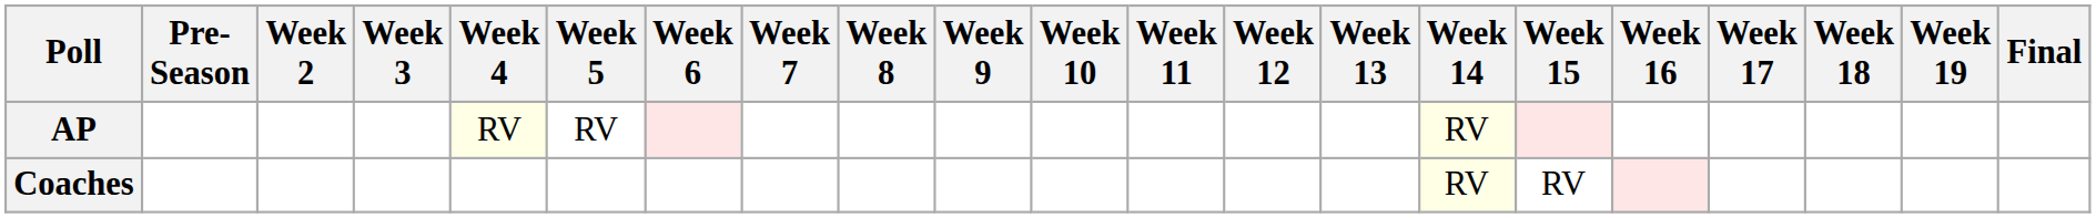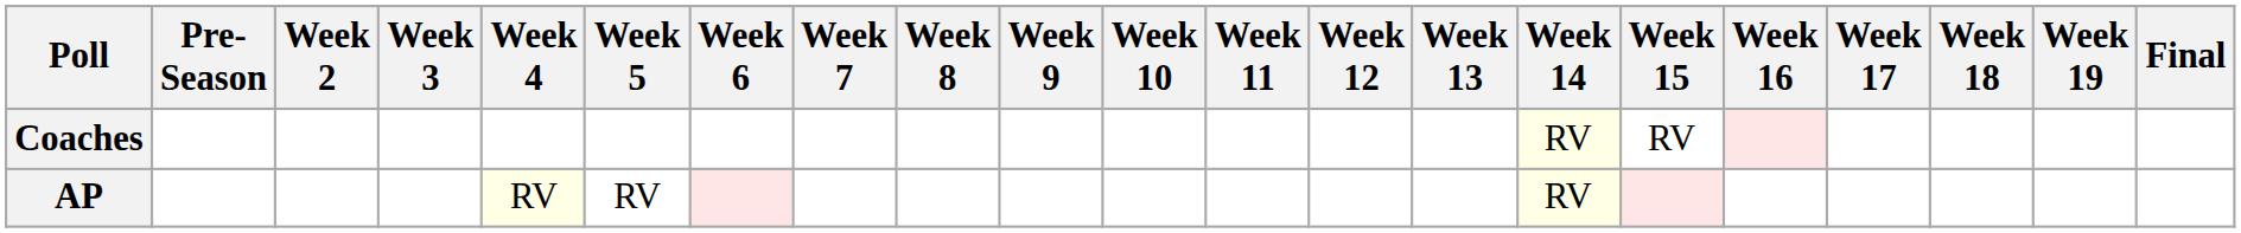rows swapped: AP <-> Coaches
